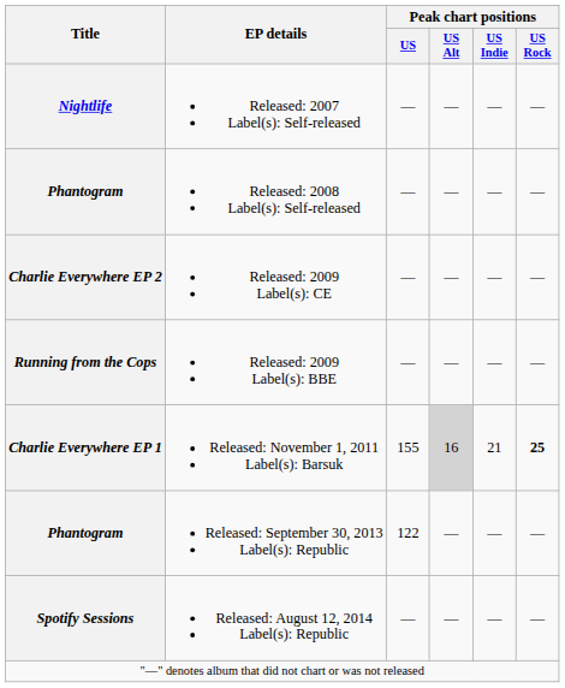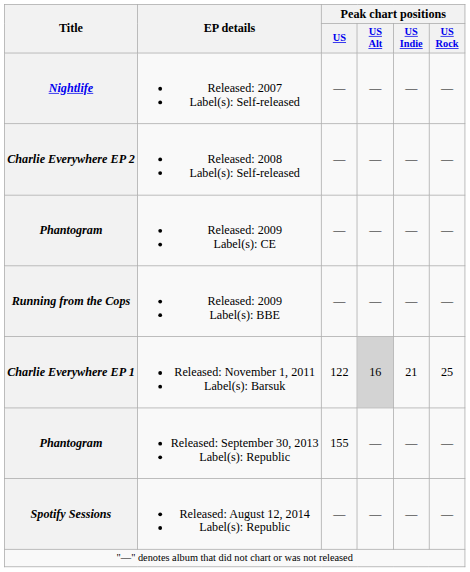Released: 2008 Label(s): Self-released | Title: Phantogram -> Charlie Everywhere EP 2
Released: 2009 Label(s): CE | Title: Charlie Everywhere EP 2 -> Phantogram
Released: November 1, 2011 Label(s): Barsuk | Peak chart positions / US: 155 -> 122
Released: November 1, 2011 Label(s): Barsuk | Peak chart positions / US Rock: bold -> normal
Released: September 30, 2013 Label(s): Republic | Peak chart positions / US: 122 -> 155
